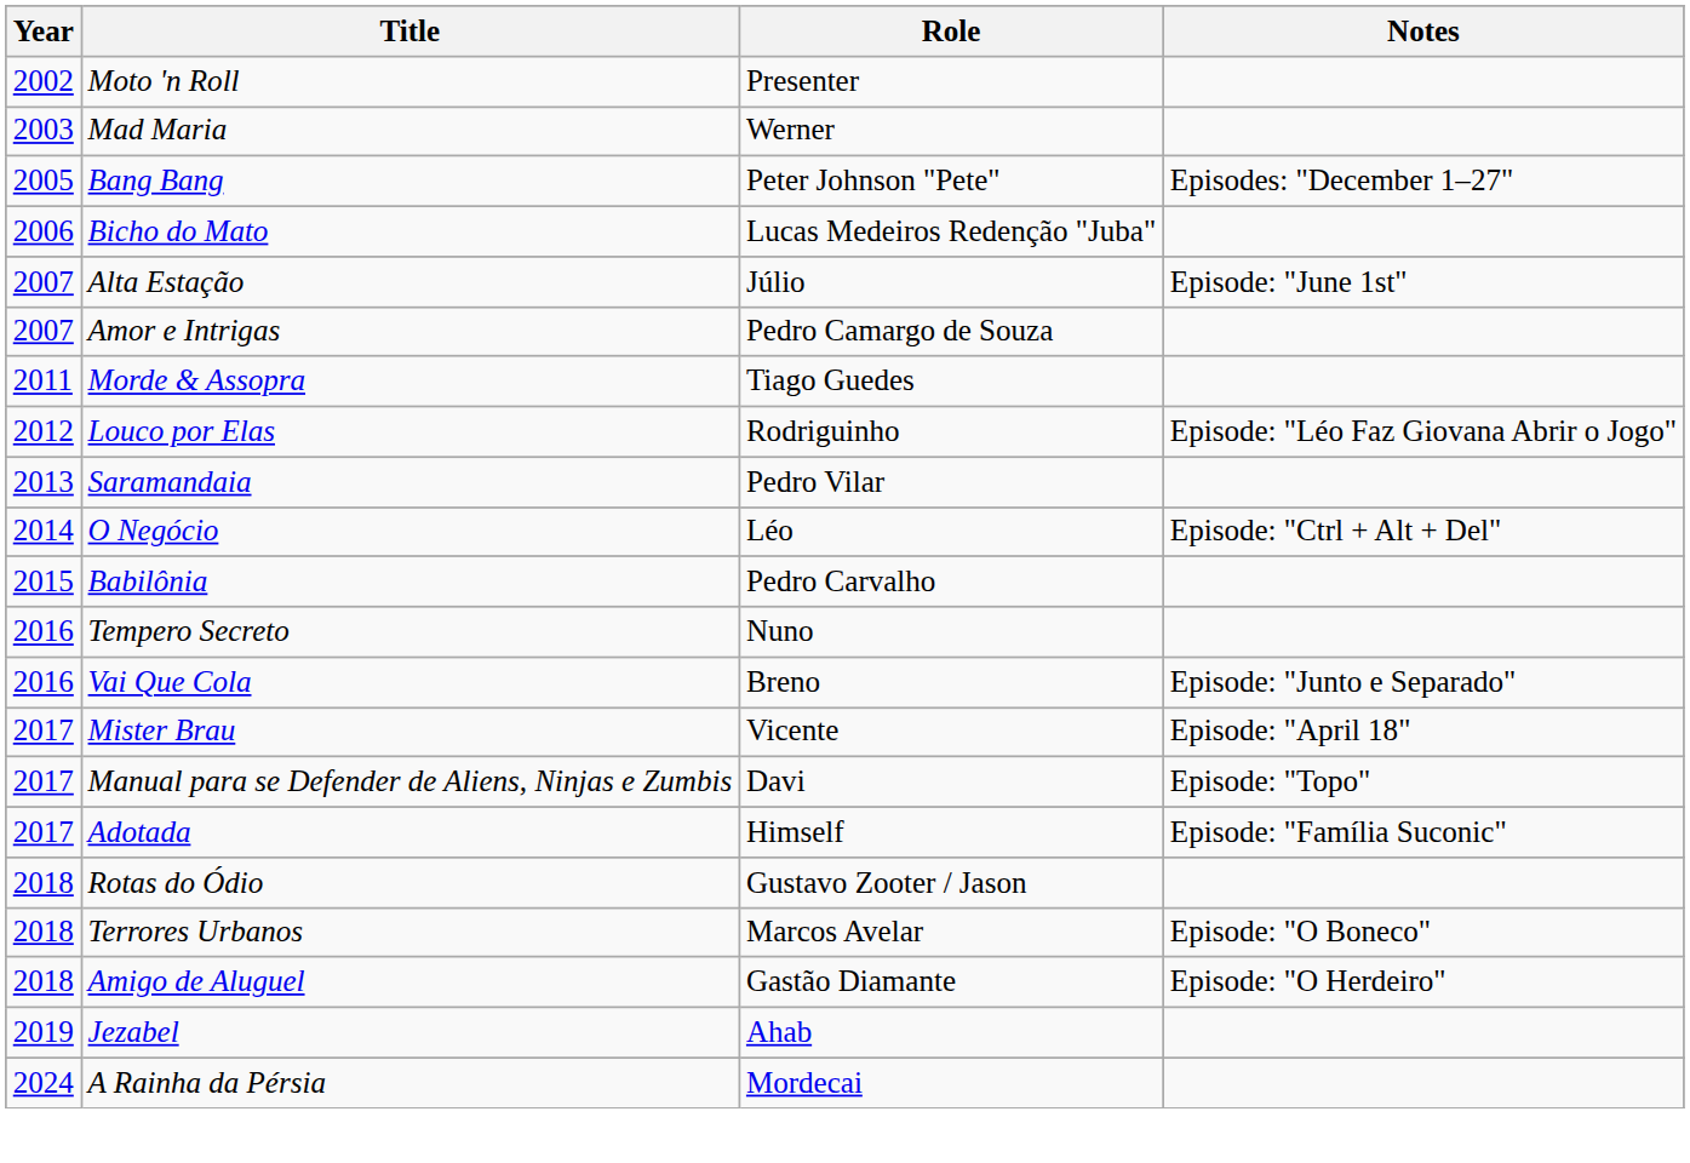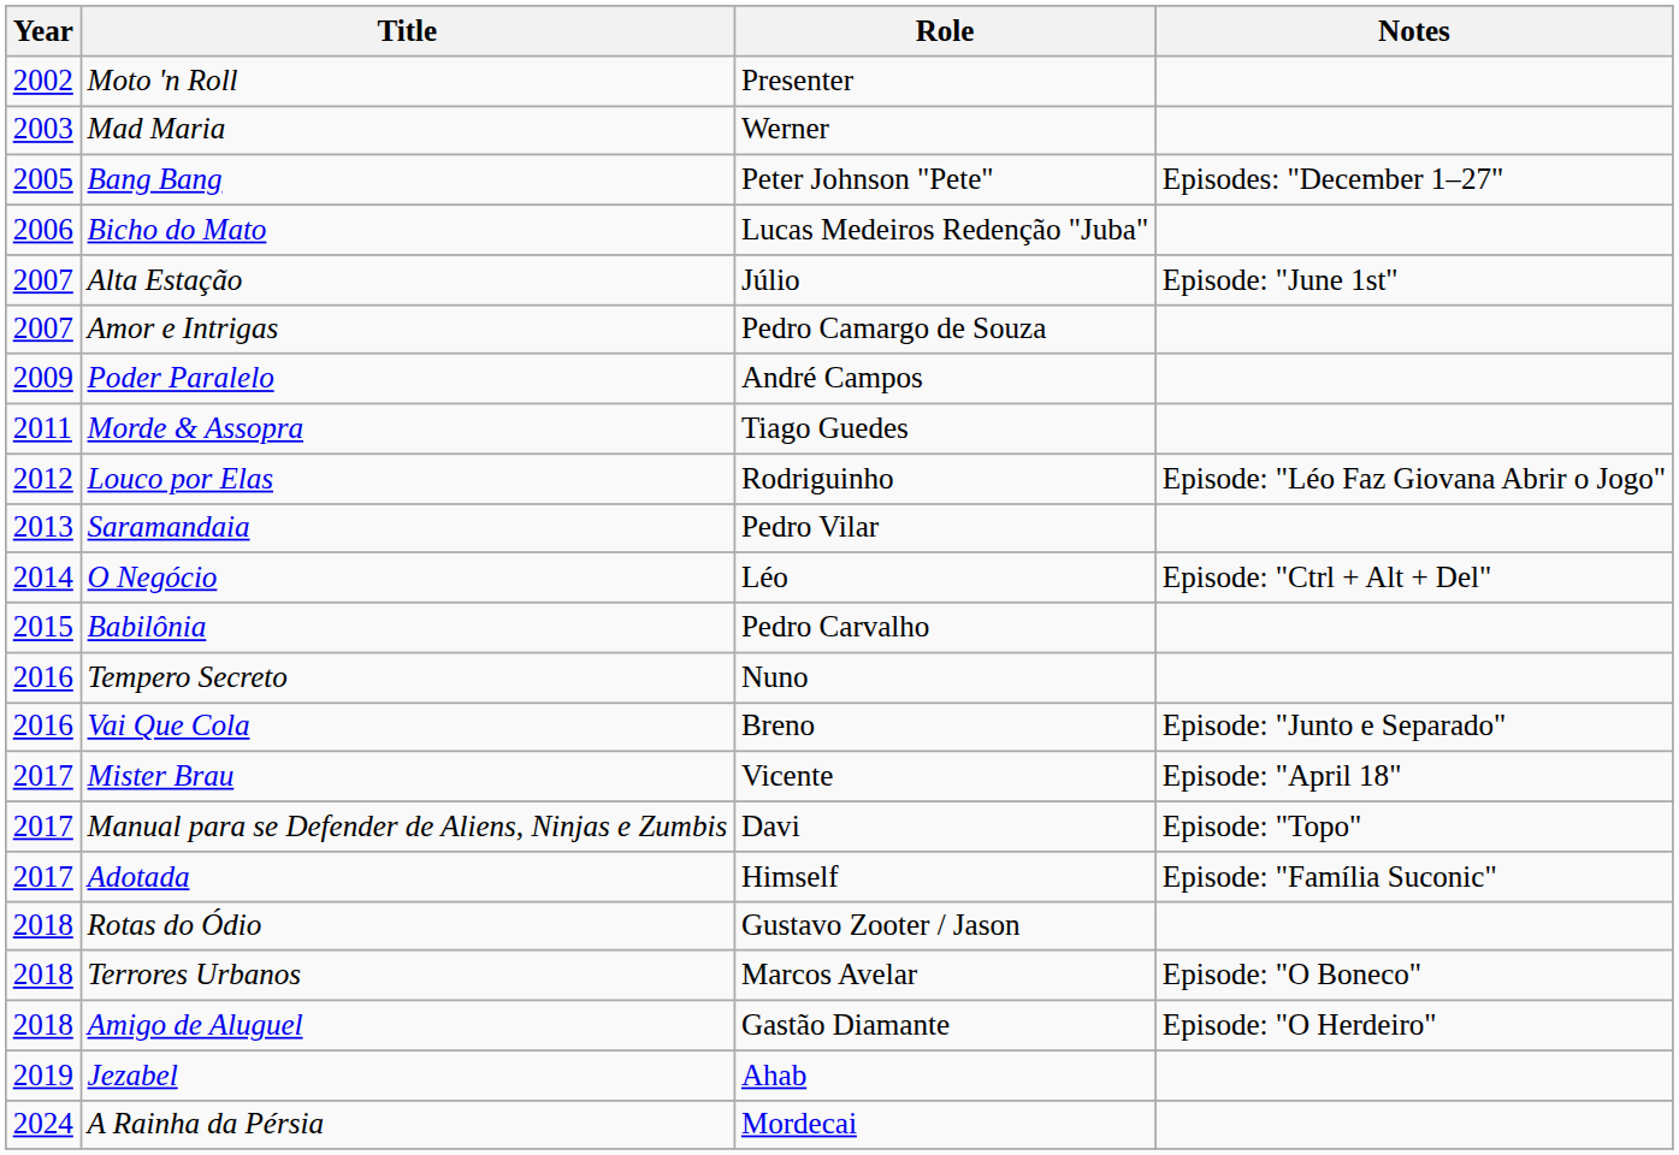+ row: 2009 | Poder Paralelo | André Campos
